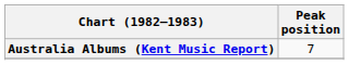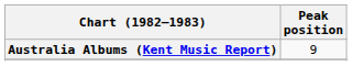Australia Albums (Kent Music Report) | Peak position: 7 -> 9
